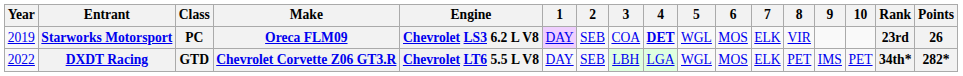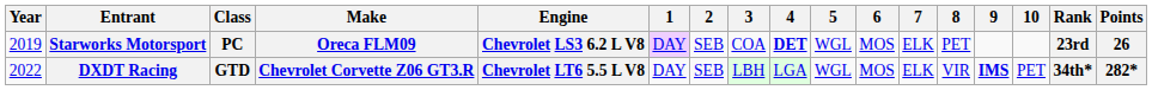Starworks Motorsport | 8: VIR -> PET
DXDT Racing | 8: PET -> VIR
DXDT Racing | 9: normal -> bold
